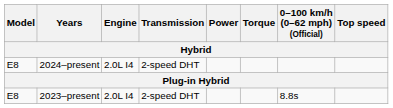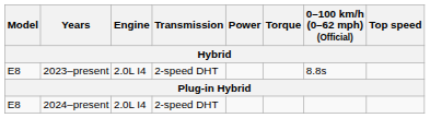rows swapped: 2024–present <-> 2023–present
